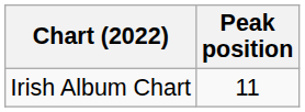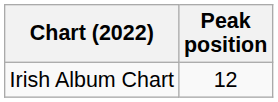Irish Album Chart | Peak position: 11 -> 12
